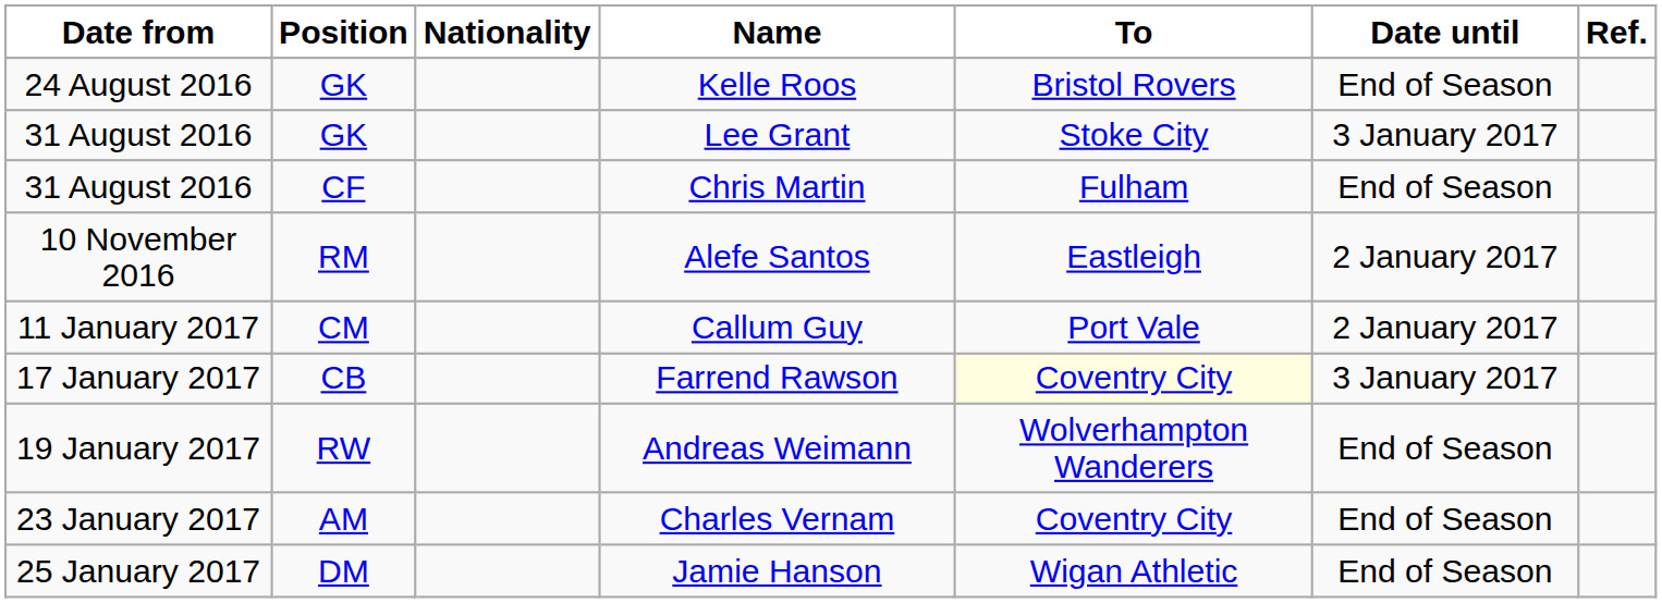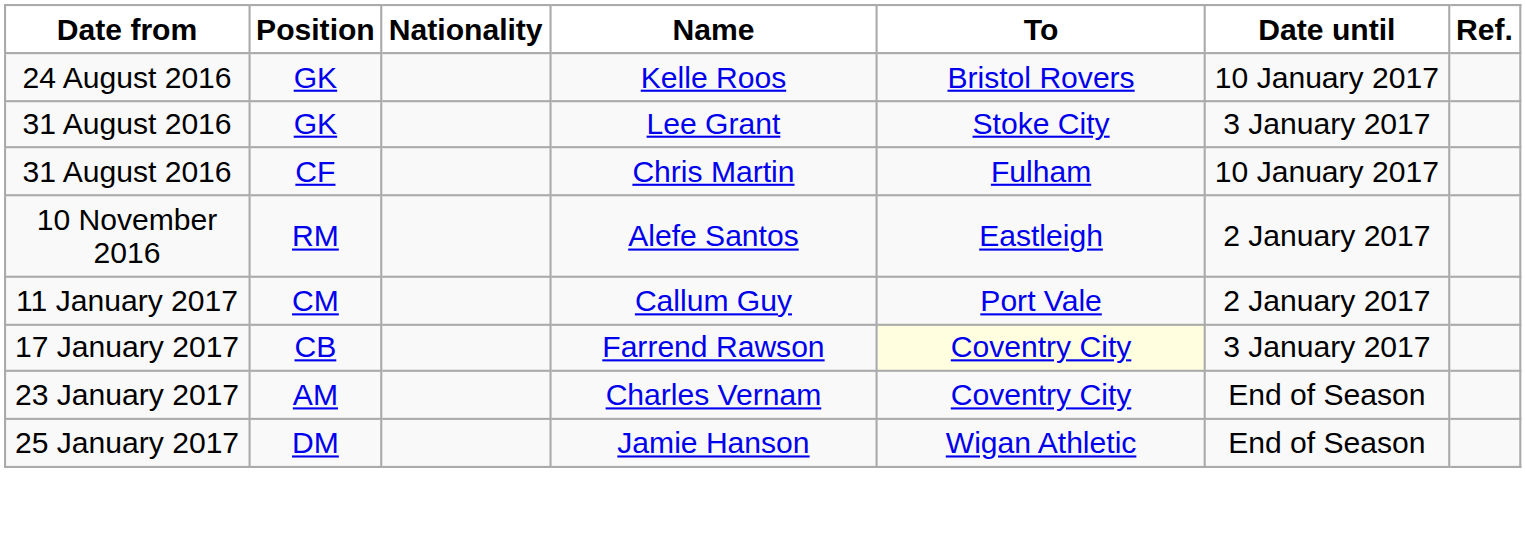Kelle Roos | Date until: End of Season -> 10 January 2017
Chris Martin | Date until: End of Season -> 10 January 2017
- row: 19 January 2017 | RW | Andreas Weimann | Wolverhampton Wanderers | End of Season
